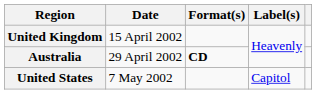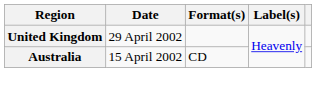United Kingdom | Date: 15 April 2002 -> 29 April 2002
Australia | Date: 29 April 2002 -> 15 April 2002
Australia | Format(s): bold -> normal
- row: United States | 7 May 2002 | Capitol
